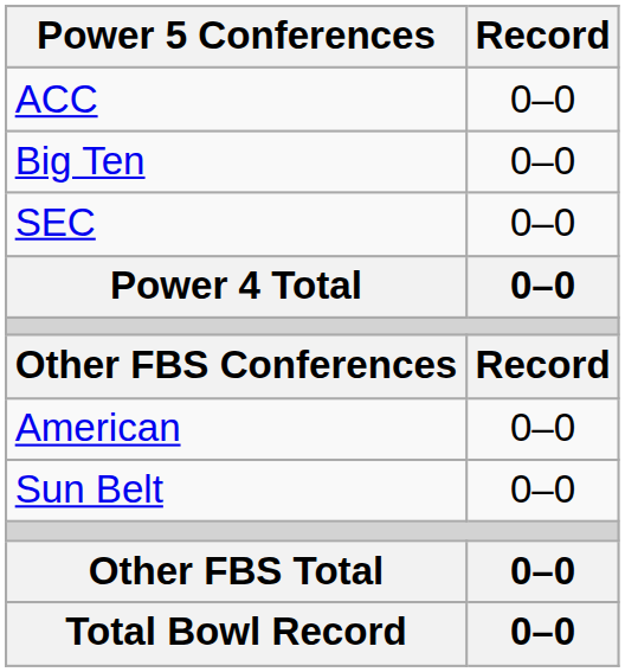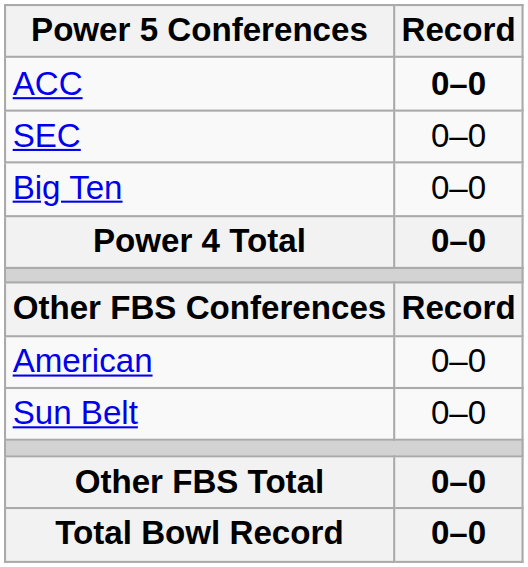ACC | Record: normal -> bold
rows swapped: Big Ten <-> SEC
